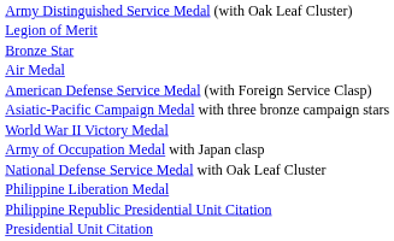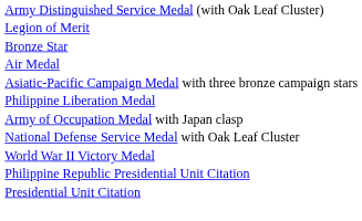- row: American Defense Service Medal (with Foreign Service Clasp)
rows swapped: World War II Victory Medal <-> Philippine Liberation Medal
